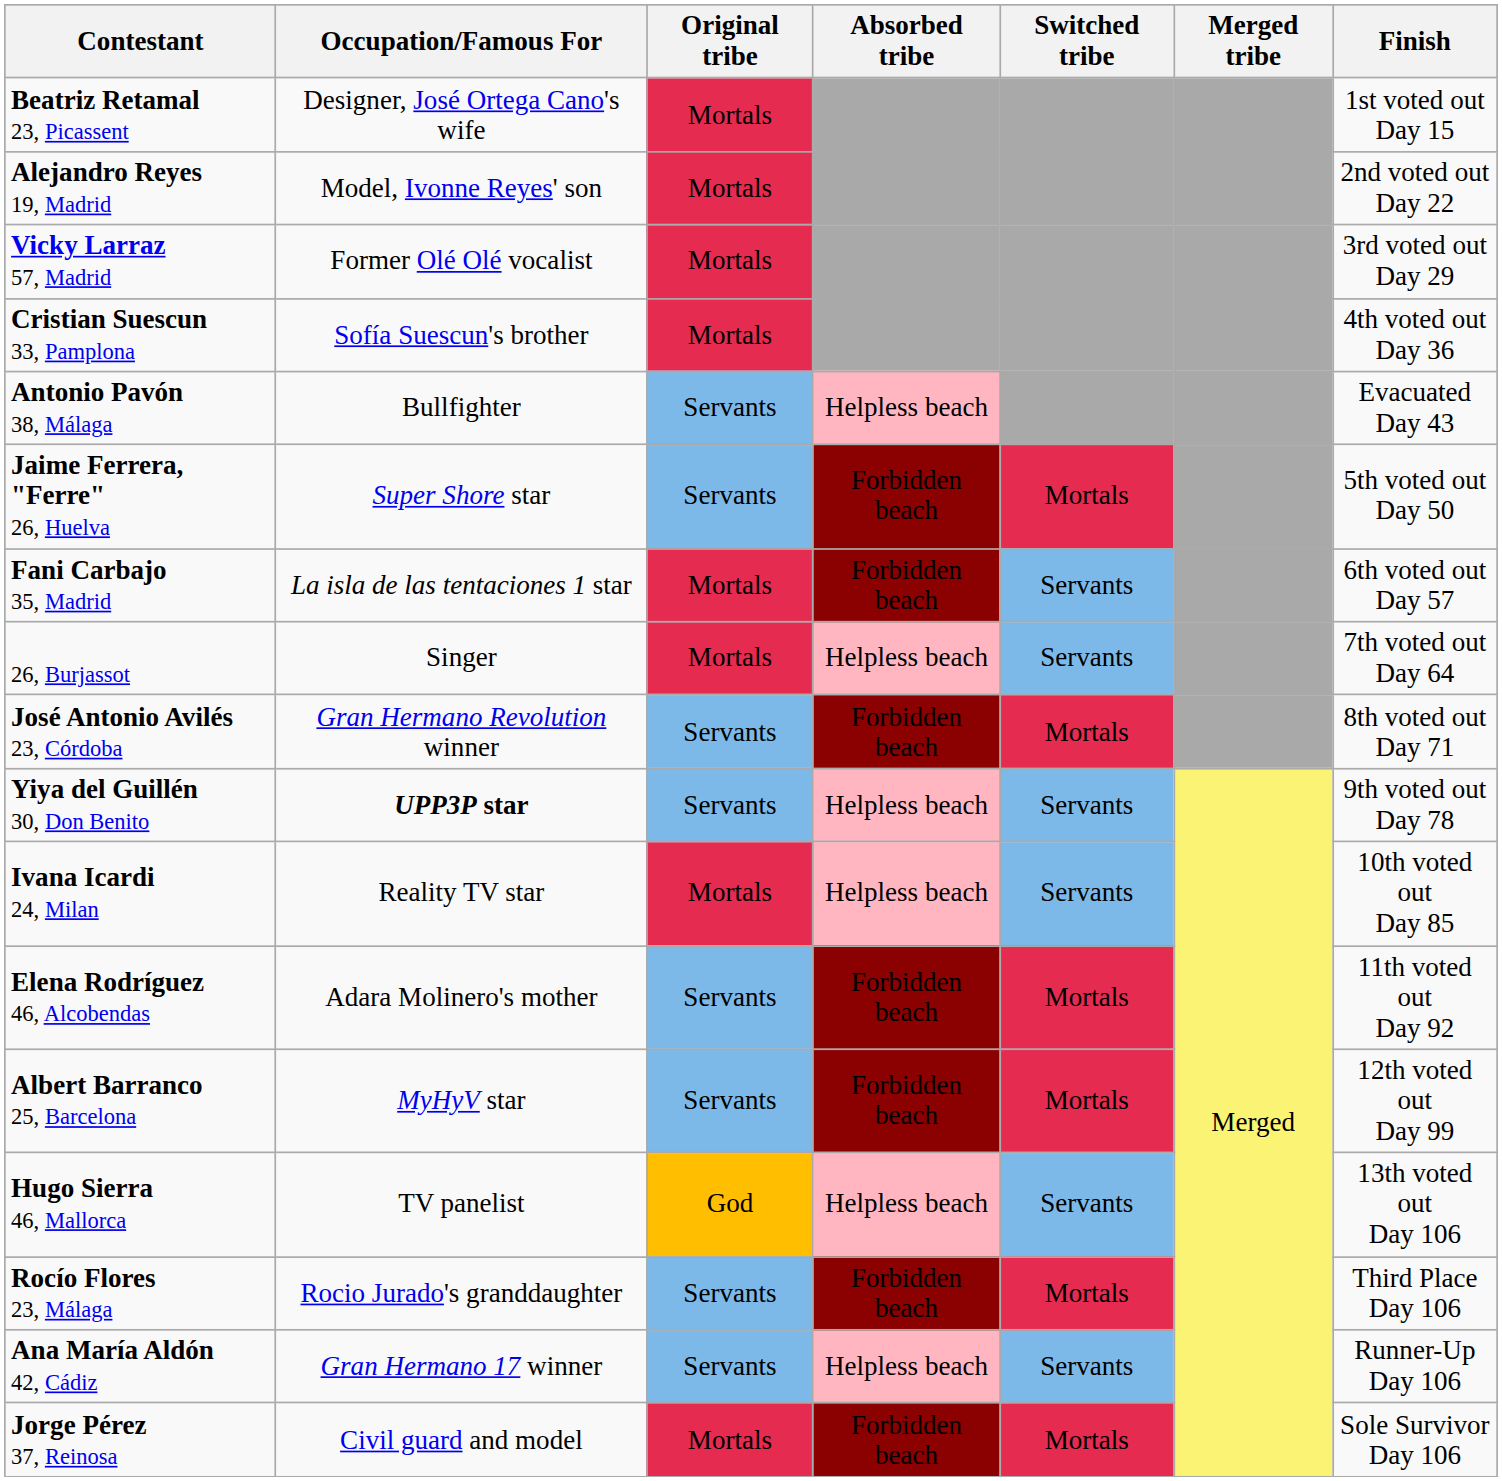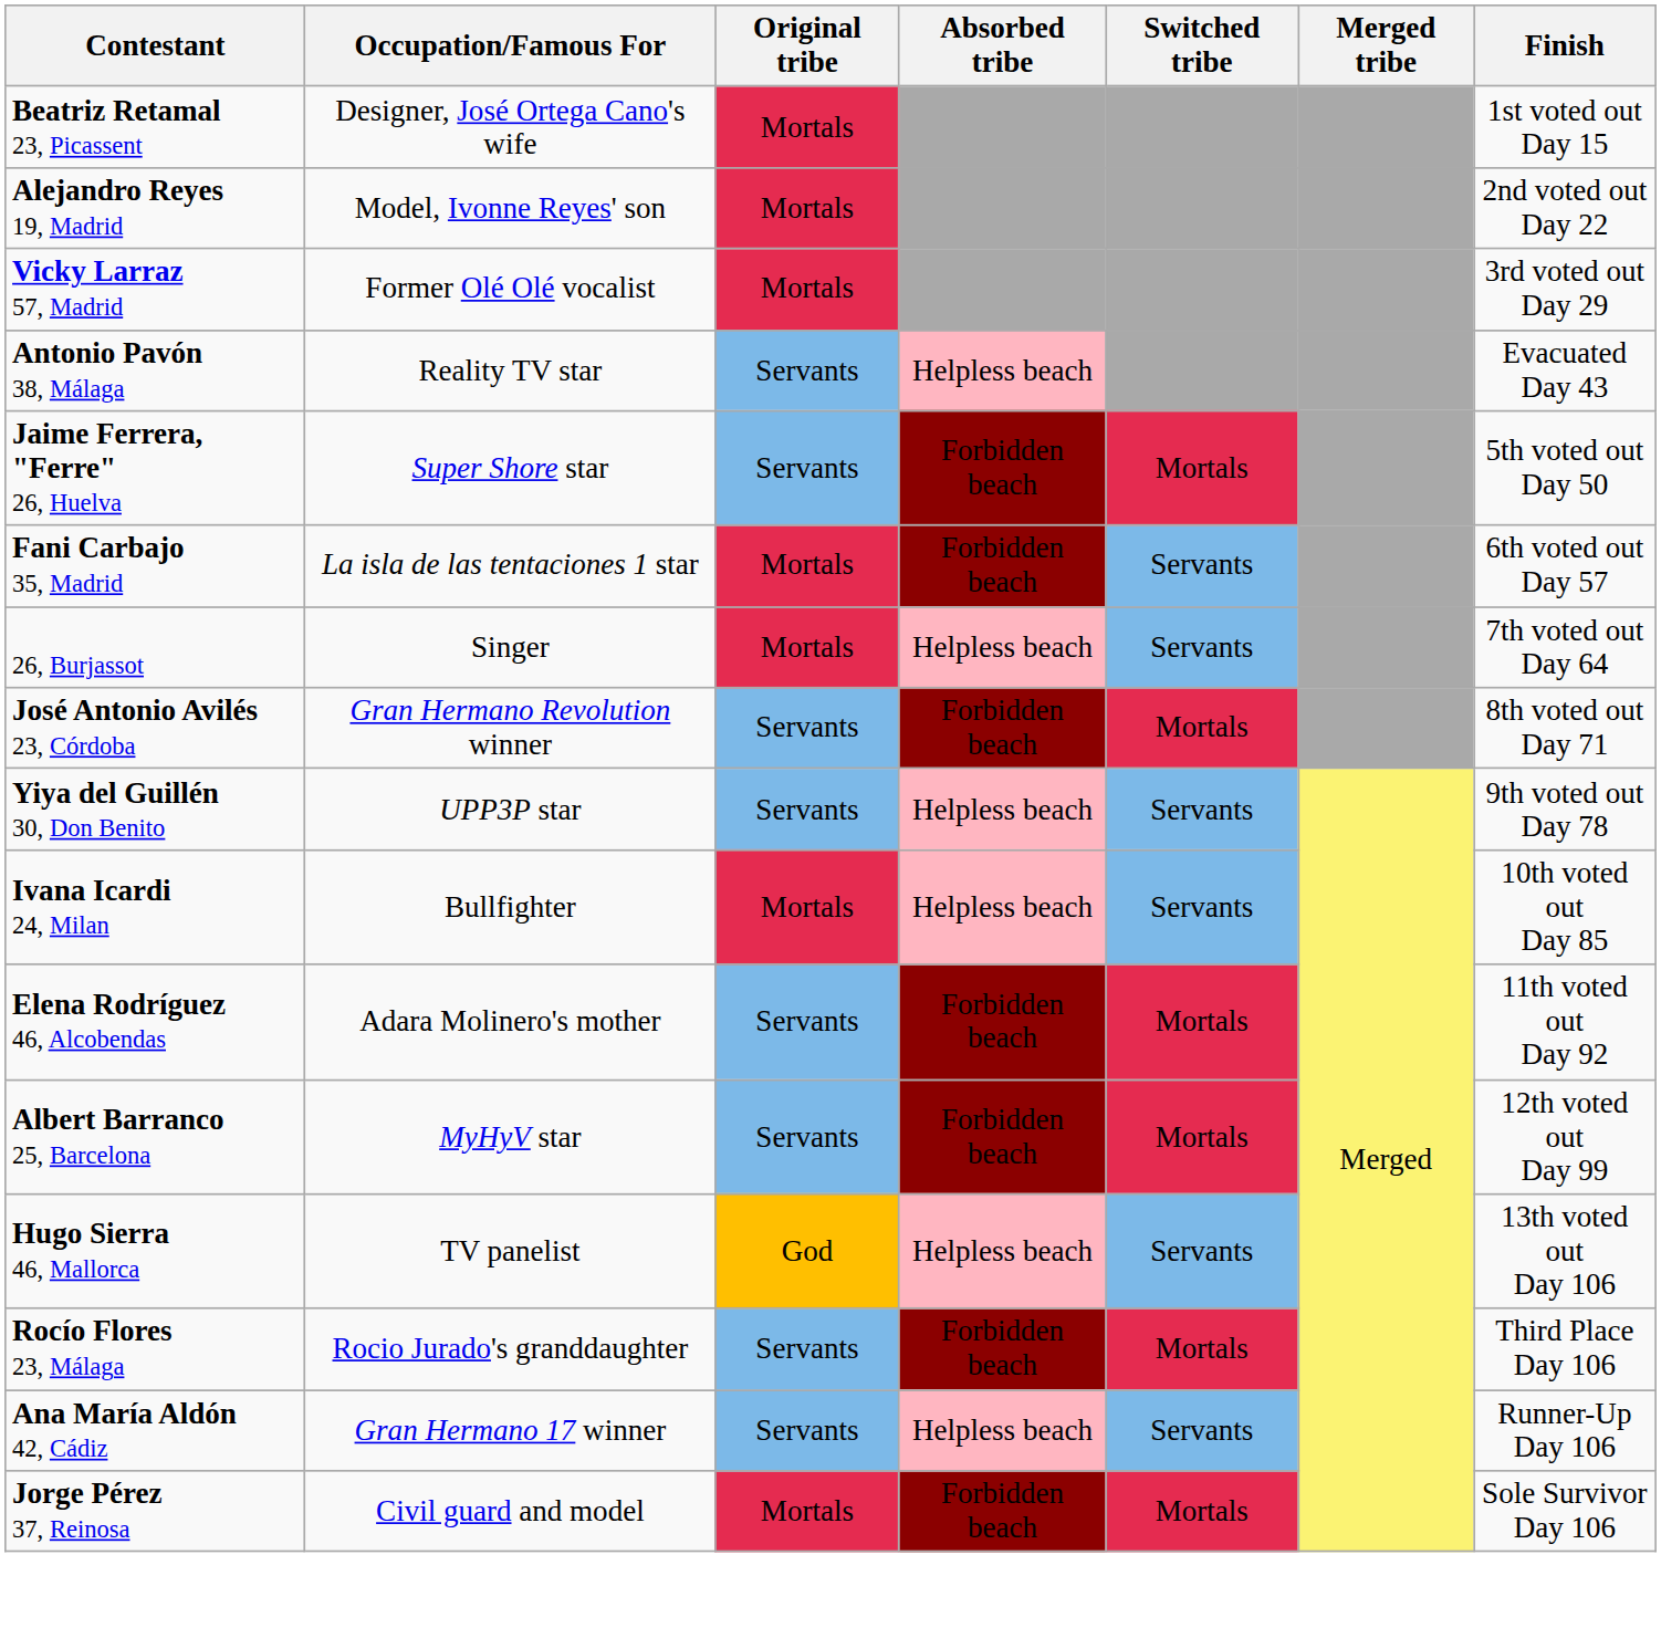- row: Cristian Suescun 33, Pamplona | Sofía Suescun's brother | Mortals | 4th voted out Day 36
Antonio Pavón 38, Málaga | Occupation/Famous For: Bullfighter -> Reality TV star
Yiya del Guillén 30, Don Benito | Occupation/Famous For: bold -> normal
Ivana Icardi 24, Milan | Occupation/Famous For: Reality TV star -> Bullfighter
